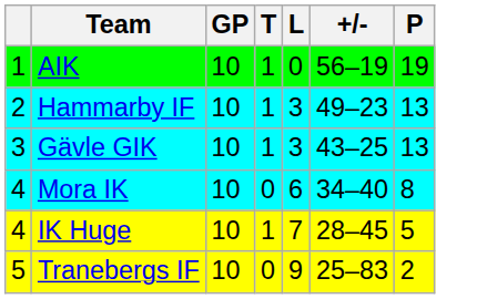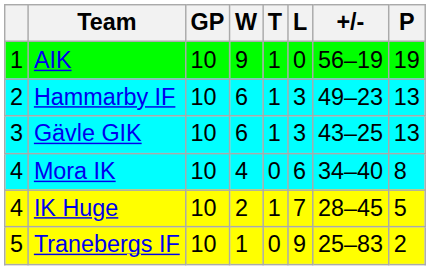+ column: W | 9 | 6 | 6 | 4 | 2 | 1
